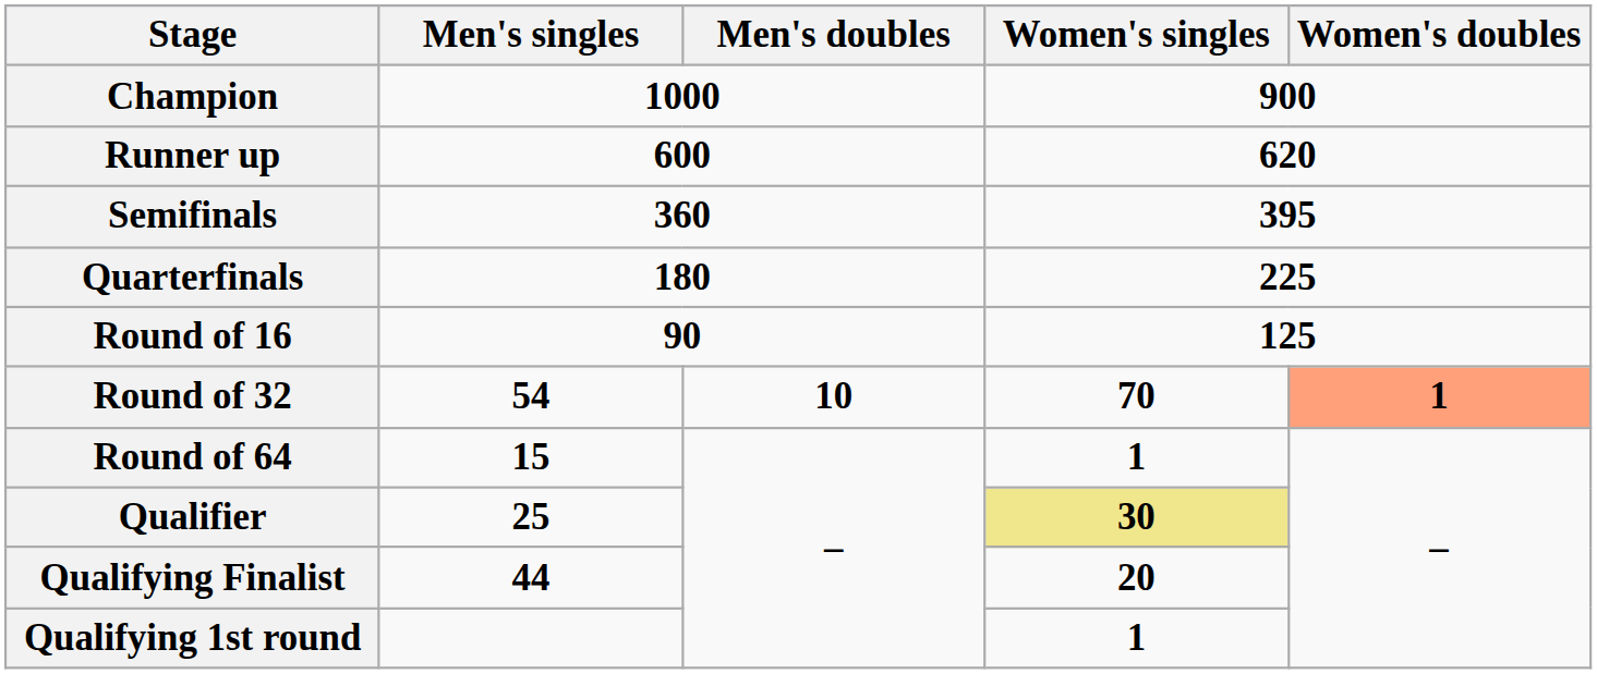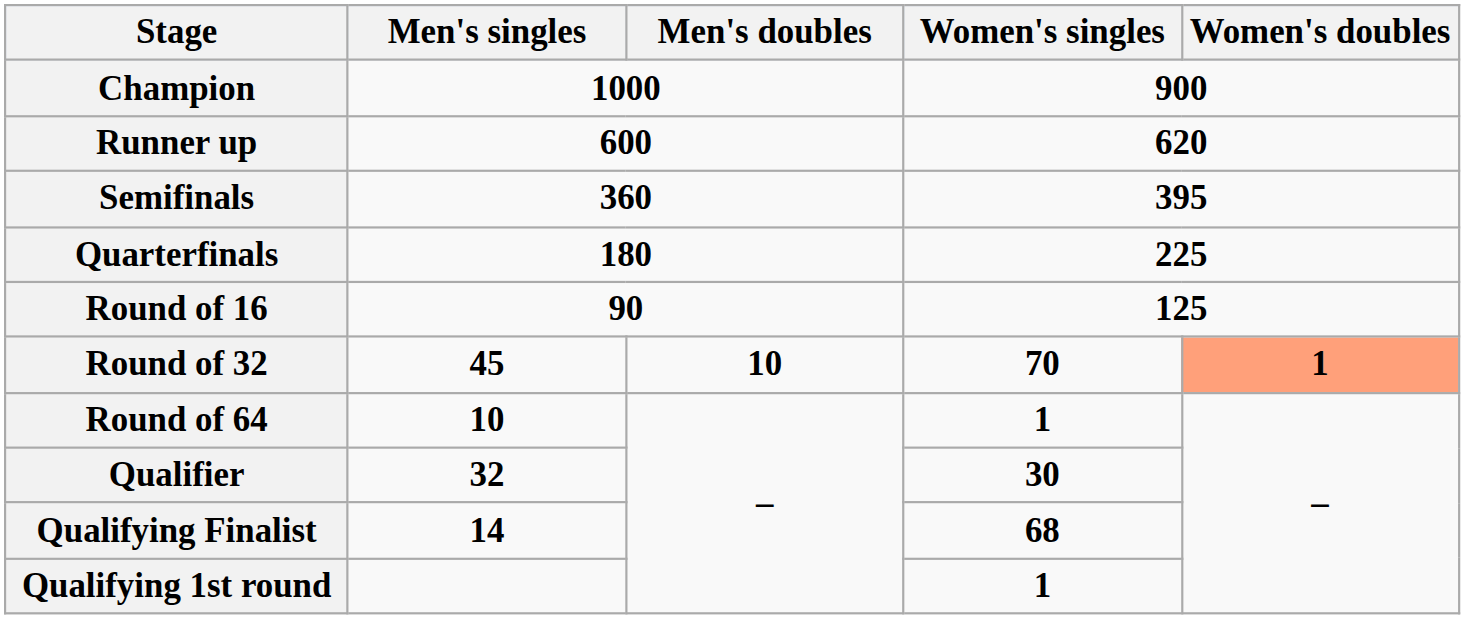Round of 32 | Men's singles: 54 -> 45
Round of 64 | Men's singles: 15 -> 10
Qualifier | Men's singles: 25 -> 32
Qualifier | Women's singles: khaki background -> no background
Qualifying Finalist | Men's singles: 44 -> 14
Qualifying Finalist | Women's singles: 20 -> 68
